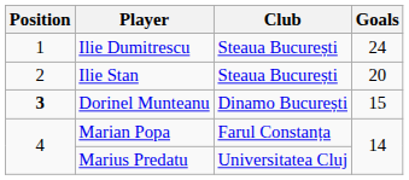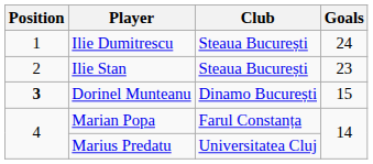Ilie Stan | Goals: 20 -> 23
